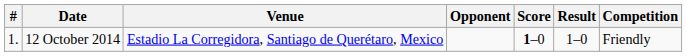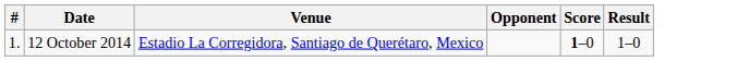- column: Competition | Friendly
